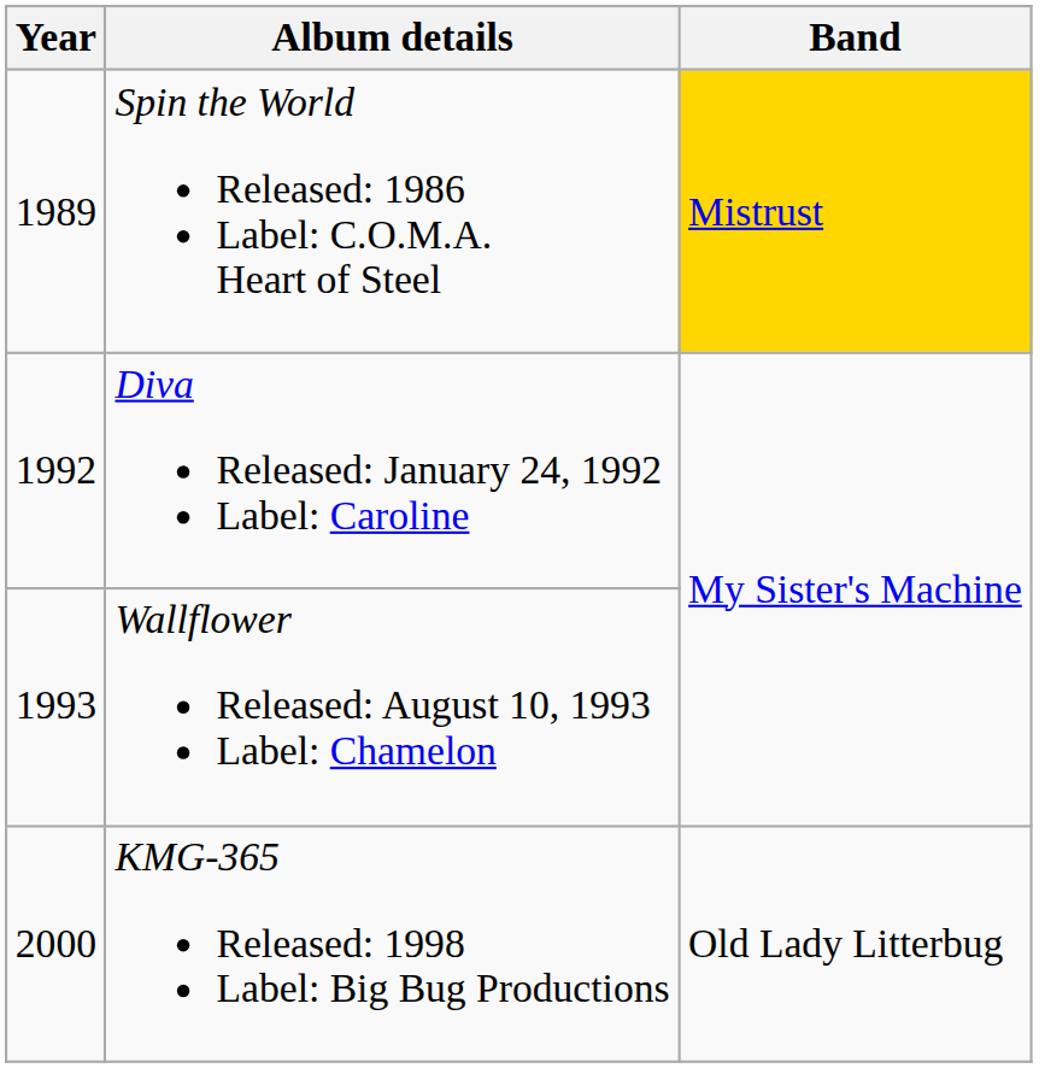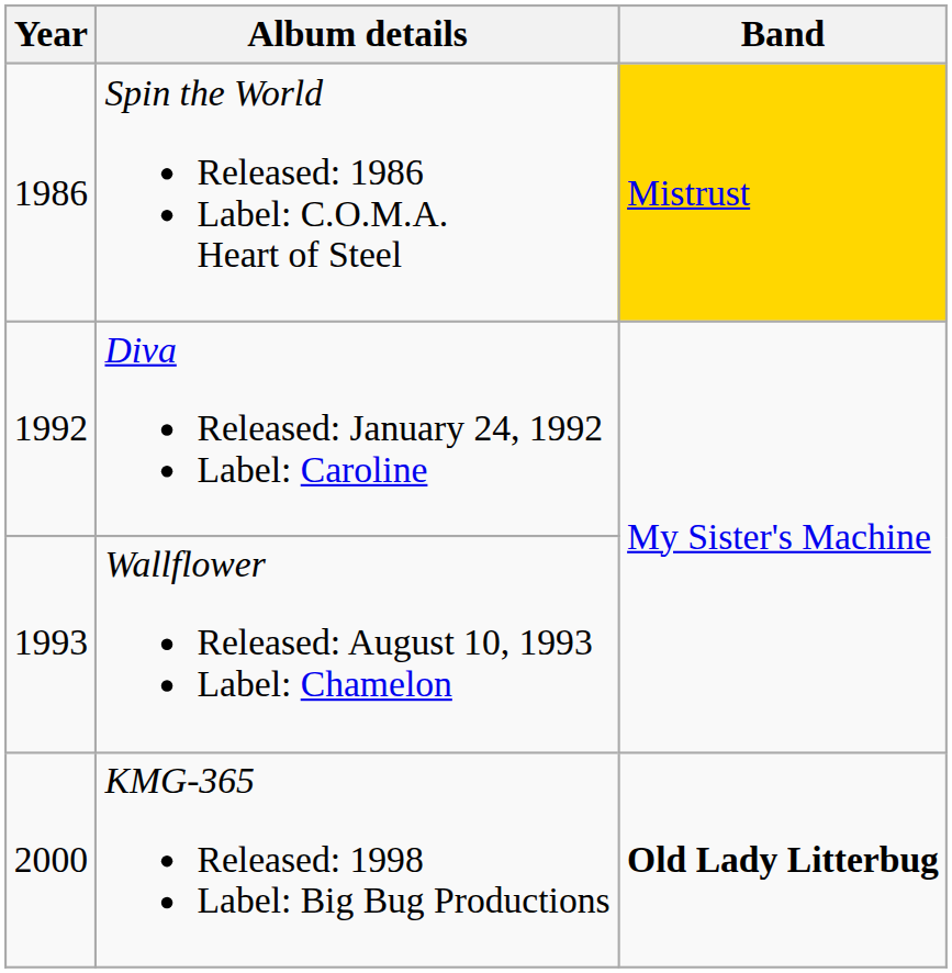Spin the World Released: 1986 Label: C.O.M.A. Heart of Steel | Year: 1989 -> 1986
KMG-365 Released: 1998 Label: Big Bug Productions | Band: normal -> bold
